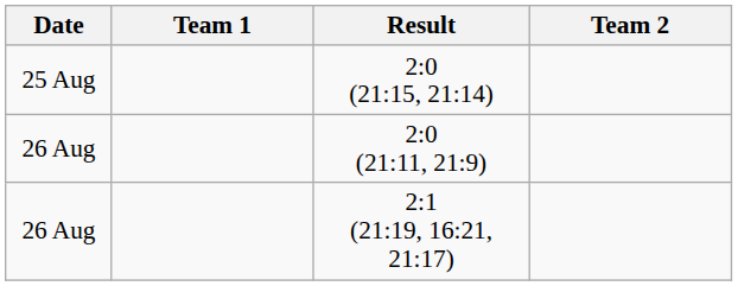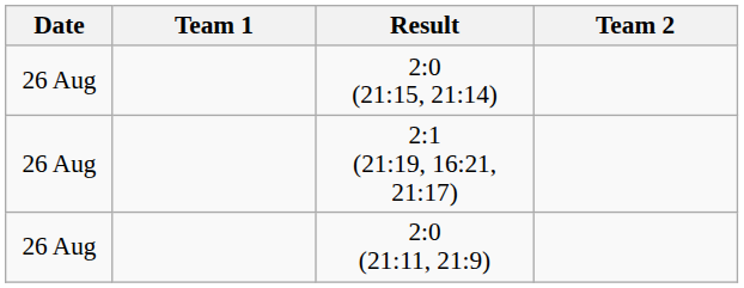2:0 (21:15, 21:14) | Date: 25 Aug -> 26 Aug
rows swapped: 2:1 (21:19, 16:21, 21:17) <-> 2:0 (21:11, 21:9)
